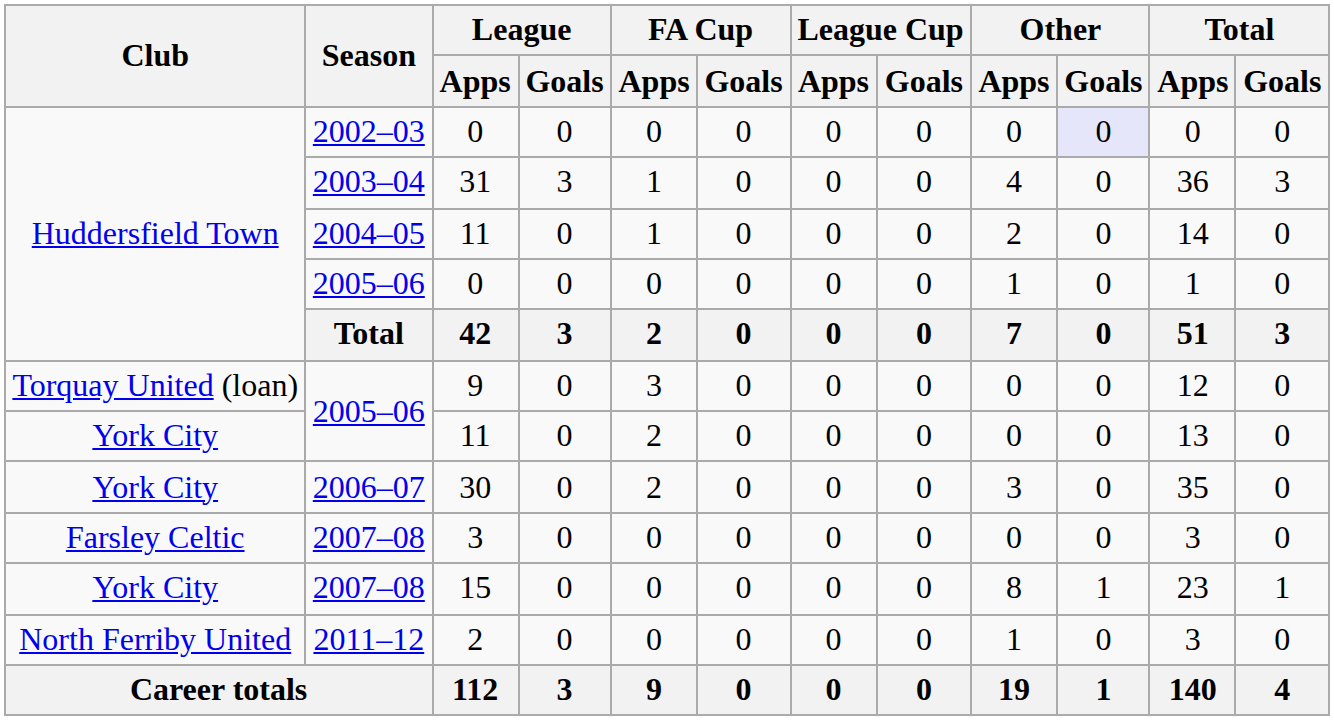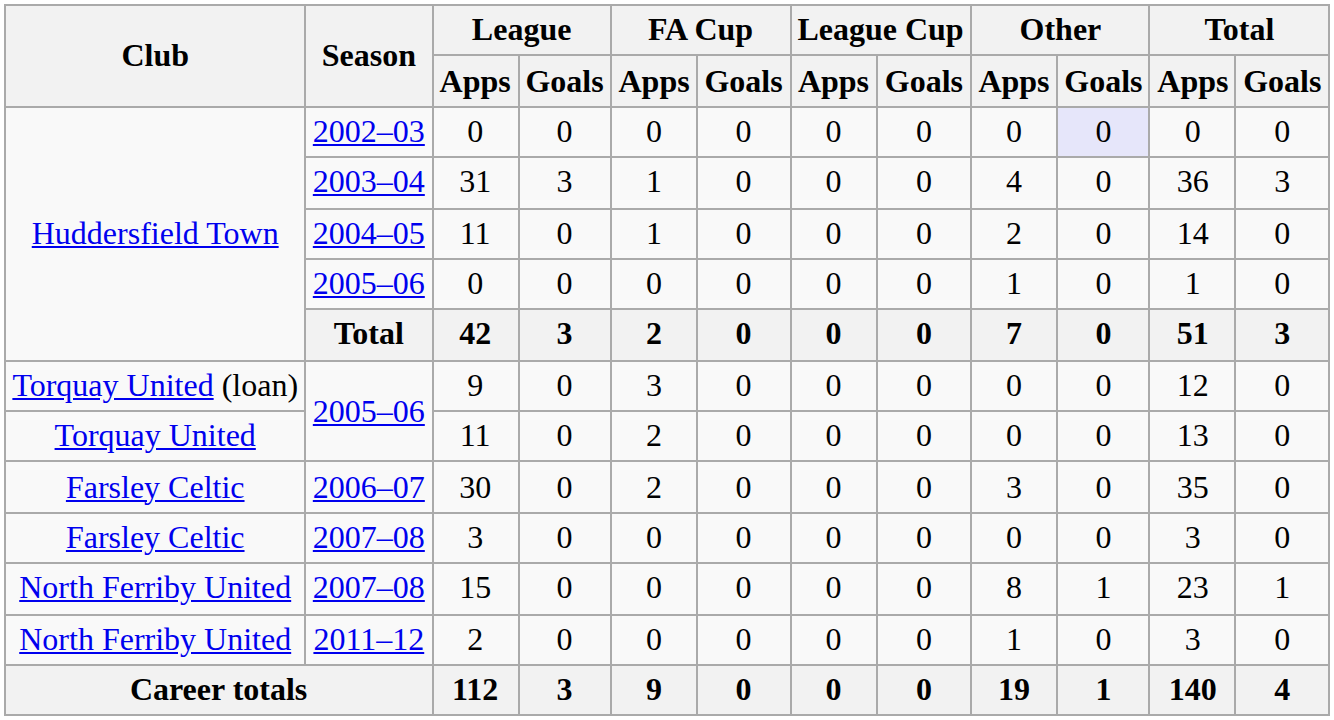2005–06 / 11 | Club: York City -> Torquay United
30 | Club: York City -> Farsley Celtic
15 | Club: York City -> North Ferriby United
